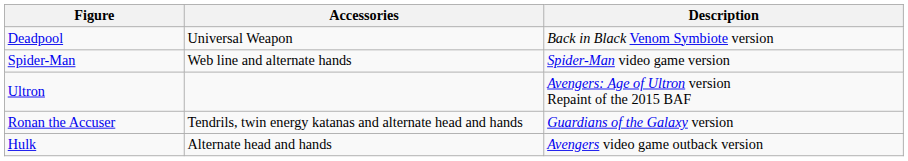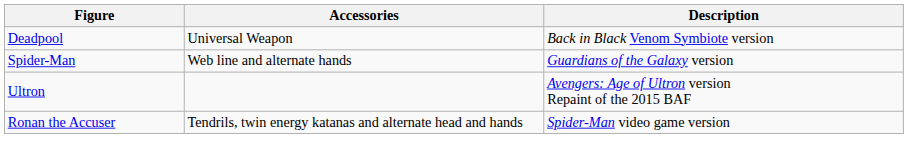Spider-Man | Description: Spider-Man video game version -> Guardians of the Galaxy version
Ronan the Accuser | Description: Guardians of the Galaxy version -> Spider-Man video game version
- row: Hulk | Alternate head and hands | Avengers video game outback version
